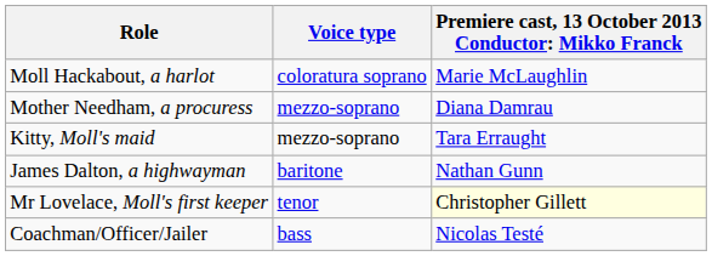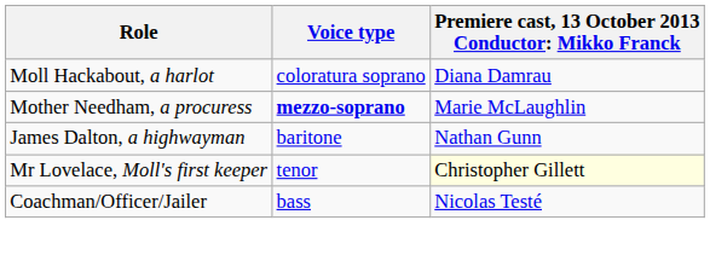Moll Hackabout, a harlot | column 3: Marie McLaughlin -> Diana Damrau
Mother Needham, a procuress | Voice type: normal -> bold
Mother Needham, a procuress | column 3: Diana Damrau -> Marie McLaughlin
- row: Kitty, Moll's maid | mezzo-soprano | Tara Erraught
